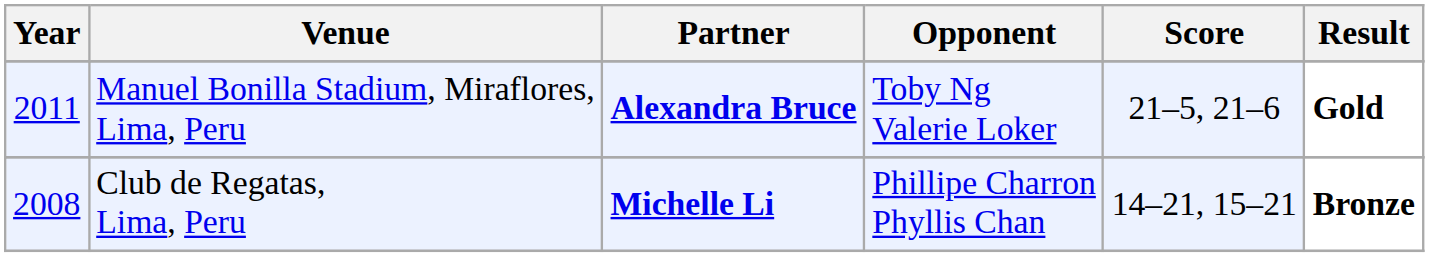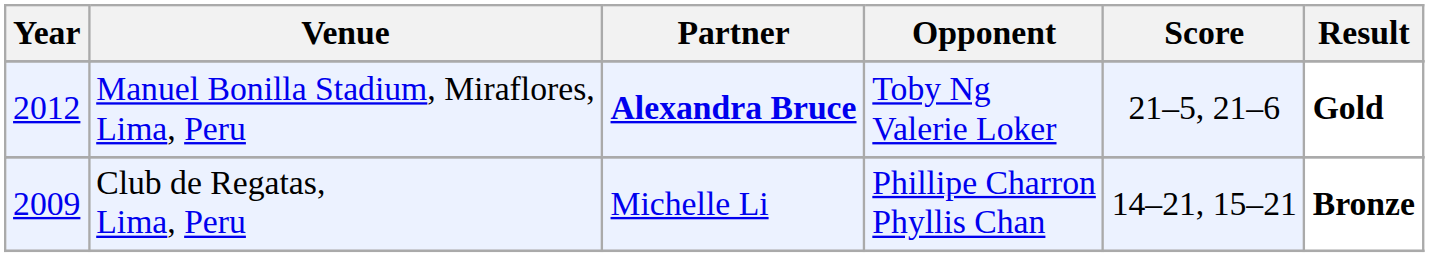Manuel Bonilla Stadium, Miraflores, Lima, Peru | Year: 2011 -> 2012
Club de Regatas, Lima, Peru | Year: 2008 -> 2009
Club de Regatas, Lima, Peru | Partner: bold -> normal
